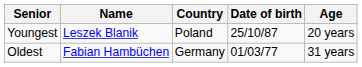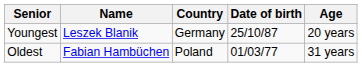Youngest | Country: Poland -> Germany
Oldest | Country: Germany -> Poland
